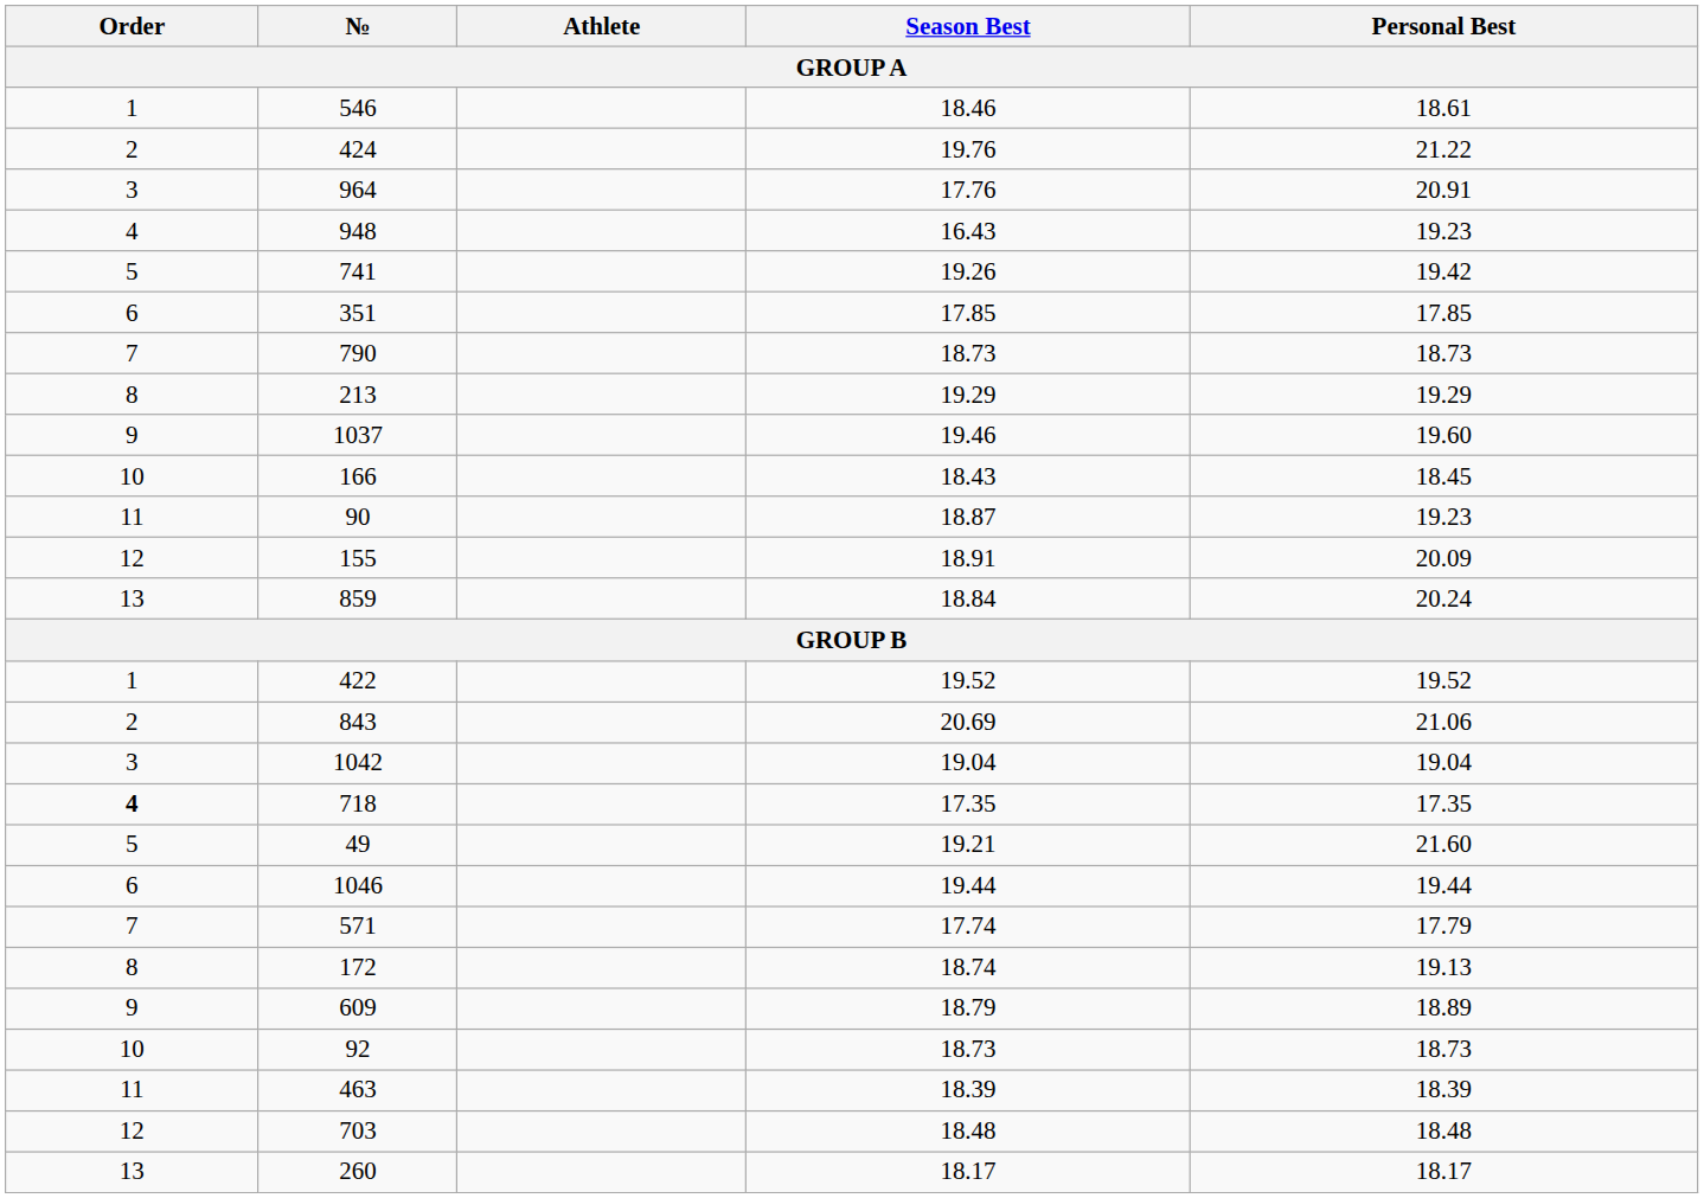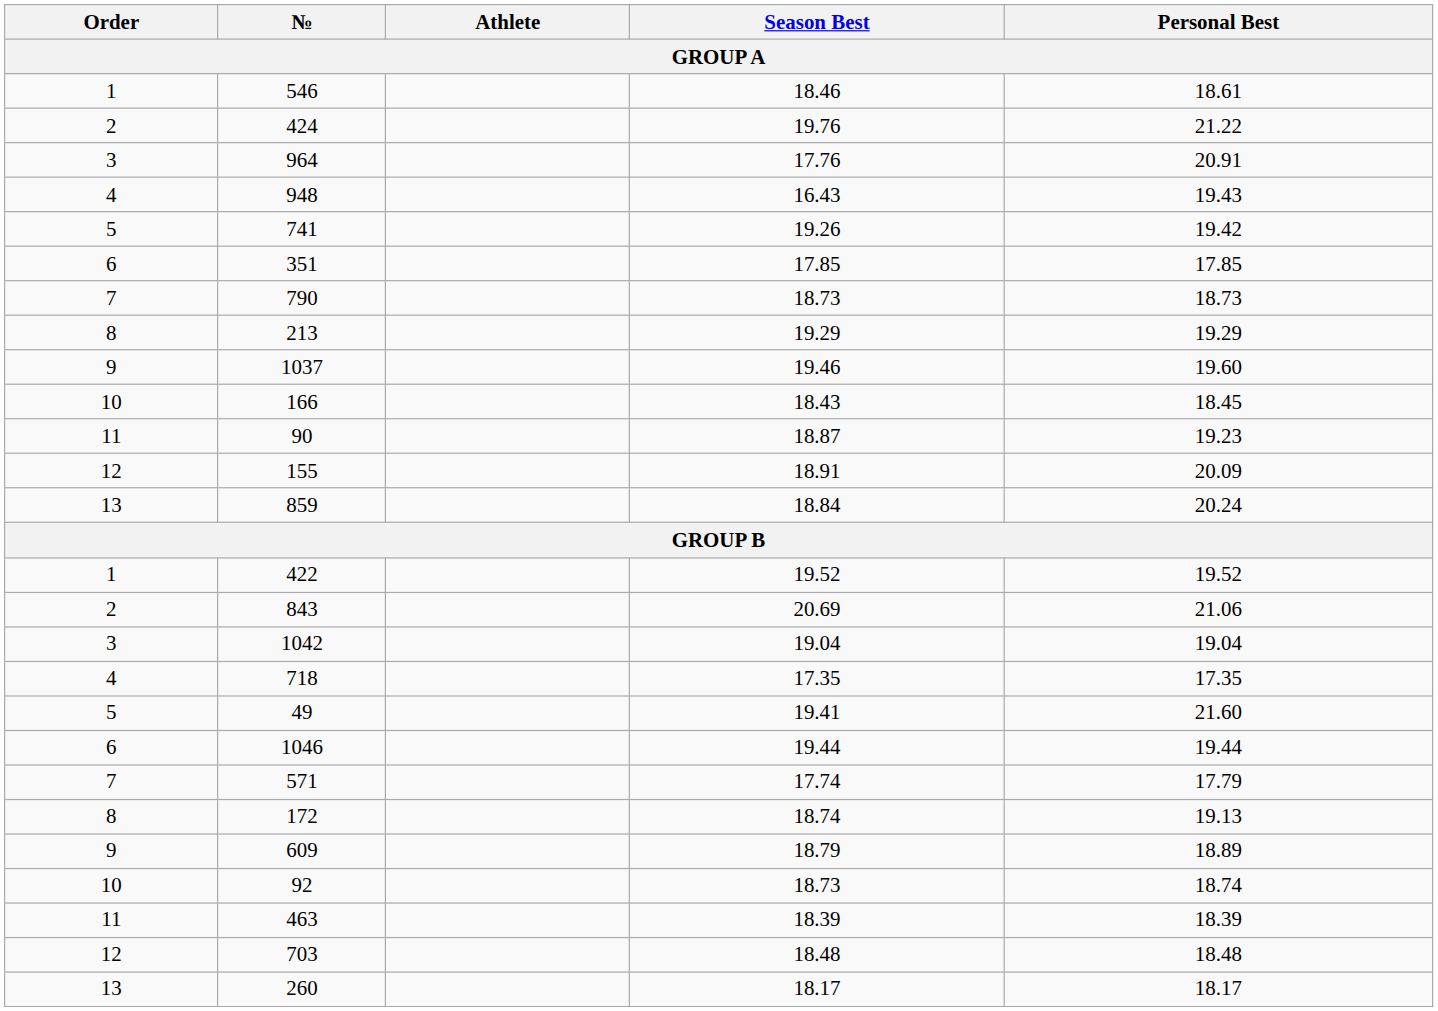948 | Personal Best: 19.23 -> 19.43
718 | Order: bold -> normal
49 | Season Best: 19.21 -> 19.41
92 | Personal Best: 18.73 -> 18.74
